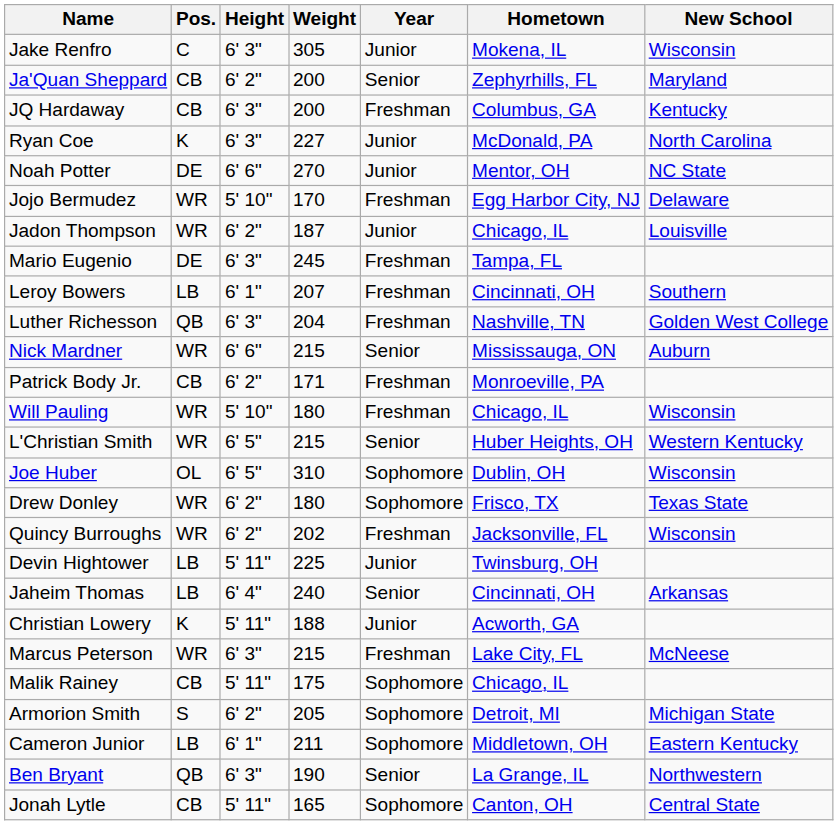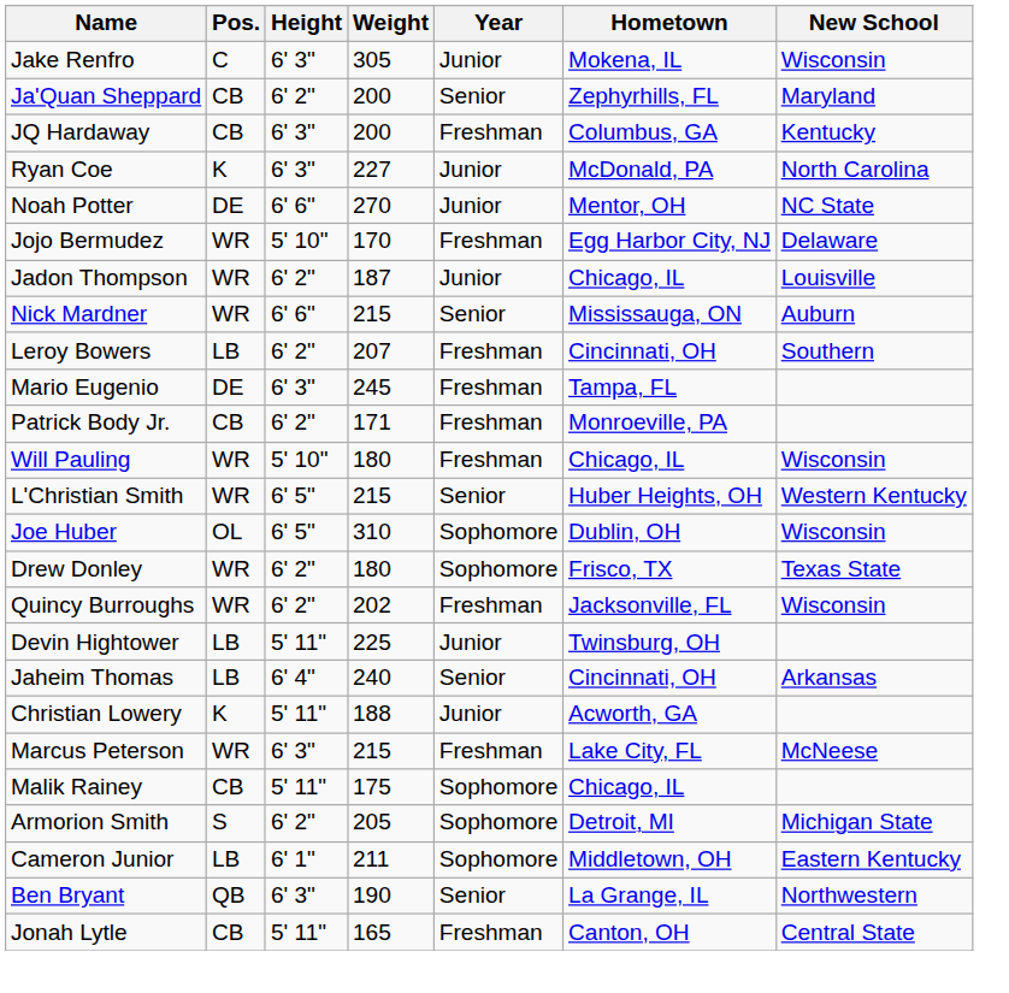rows swapped: Nick Mardner <-> Mario Eugenio
Leroy Bowers | Height: 6' 1" -> 6' 2"
- row: Luther Richesson | QB | 6' 3" | 204 | Freshman | Nashville, TN | Golden West College
Jonah Lytle | Year: Sophomore -> Freshman
